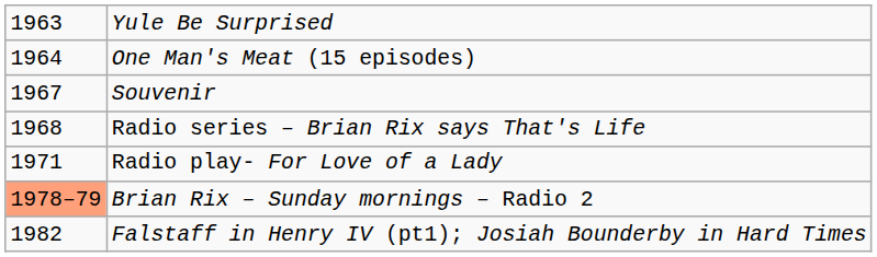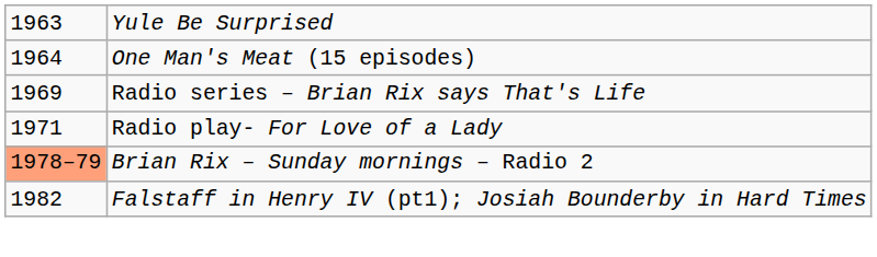- row: 1967 | Souvenir
Radio series – Brian Rix says That's Life | column 1: 1968 -> 1969
